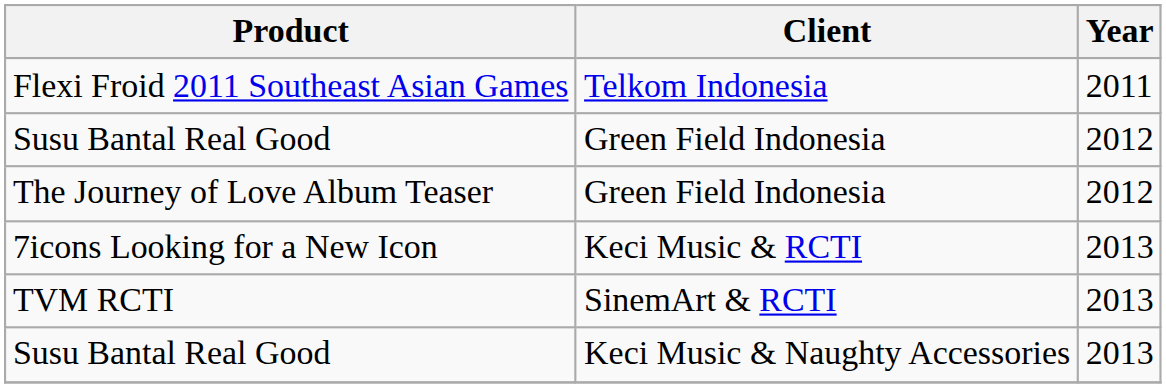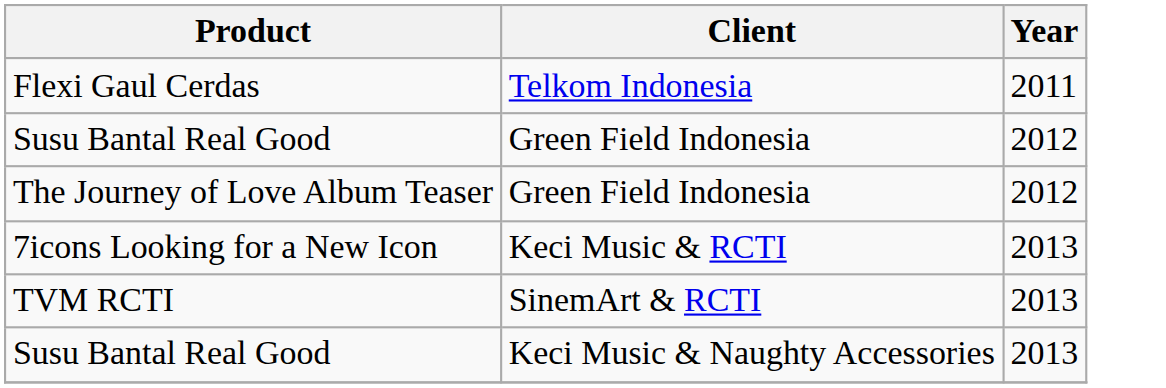+ row: Flexi Gaul Cerdas | Telkom Indonesia | 2011
- row: Flexi Froid 2011 Southeast Asian Games | Telkom Indonesia | 2011
